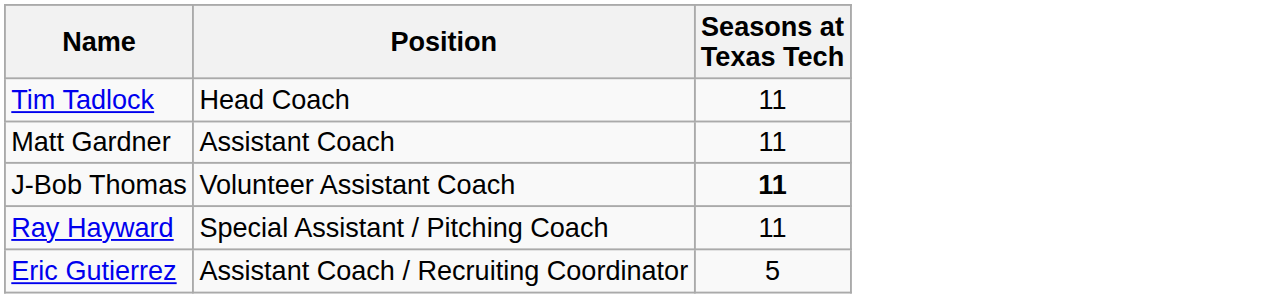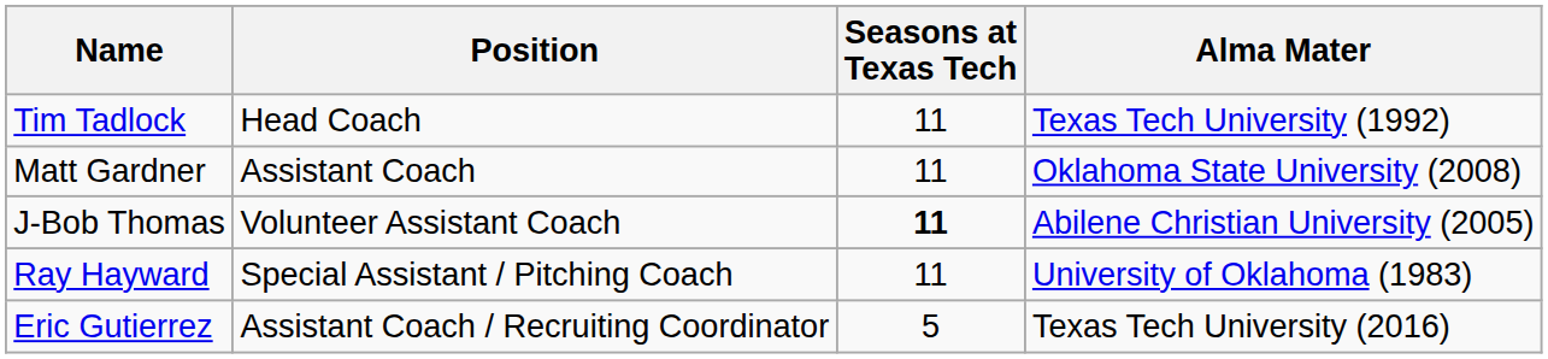+ column: Alma Mater | Texas Tech University (1992) | Oklahoma State University (2008) | Abilene Christian University (2005) | University of Oklahoma (1983) | Texas Tech University (2016)
